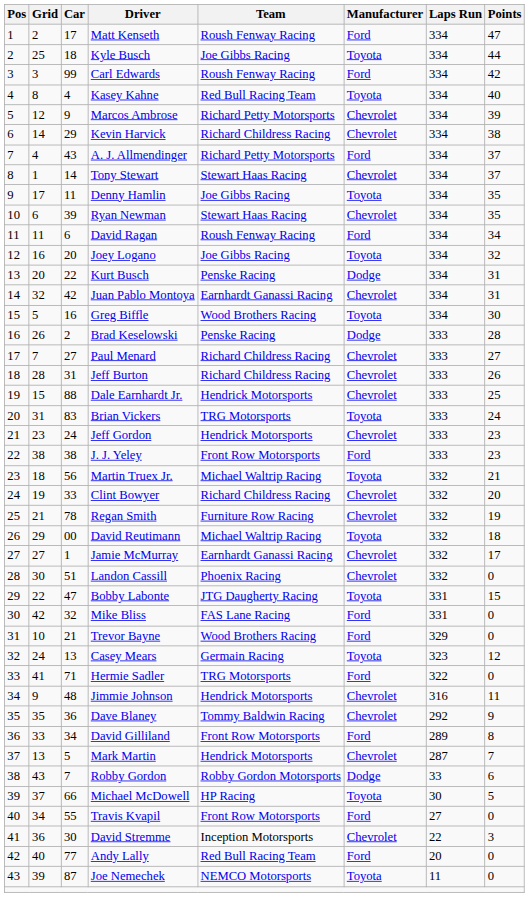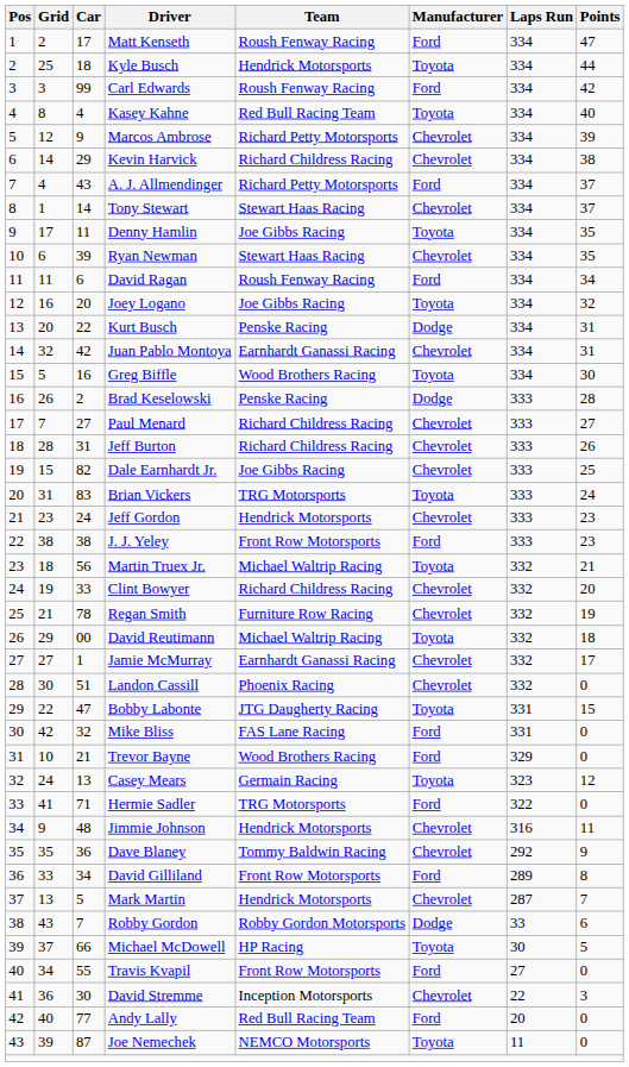Kyle Busch | Team: Joe Gibbs Racing -> Hendrick Motorsports
Dale Earnhardt Jr. | Car: 88 -> 82
Dale Earnhardt Jr. | Team: Hendrick Motorsports -> Joe Gibbs Racing
